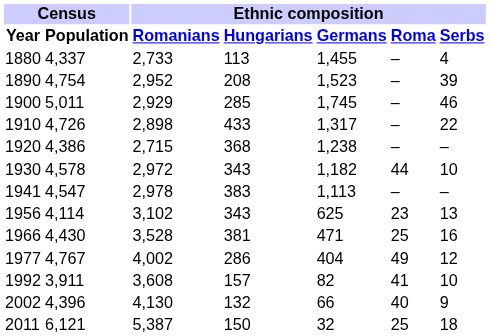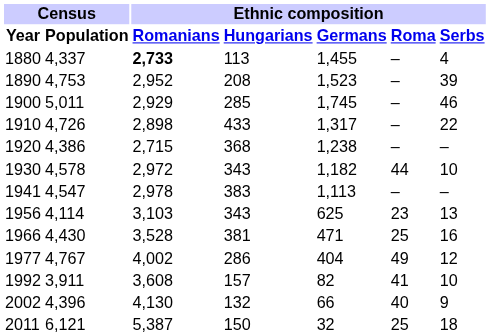1880 | Ethnic composition / Romanians: normal -> bold
1890 | Census / Population: 4,754 -> 4,753
1956 | Ethnic composition / Romanians: 3,102 -> 3,103
